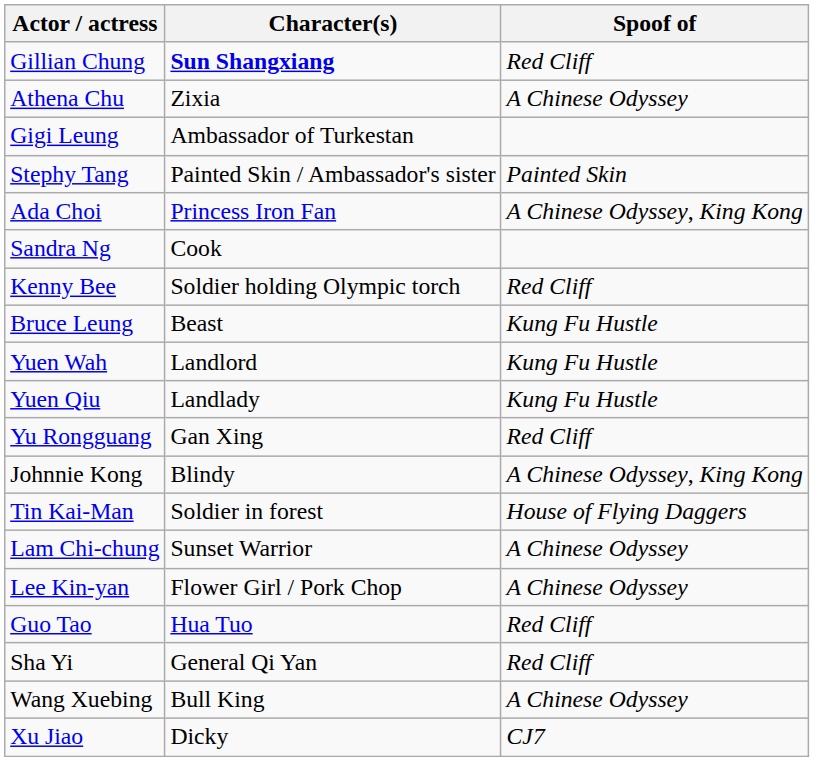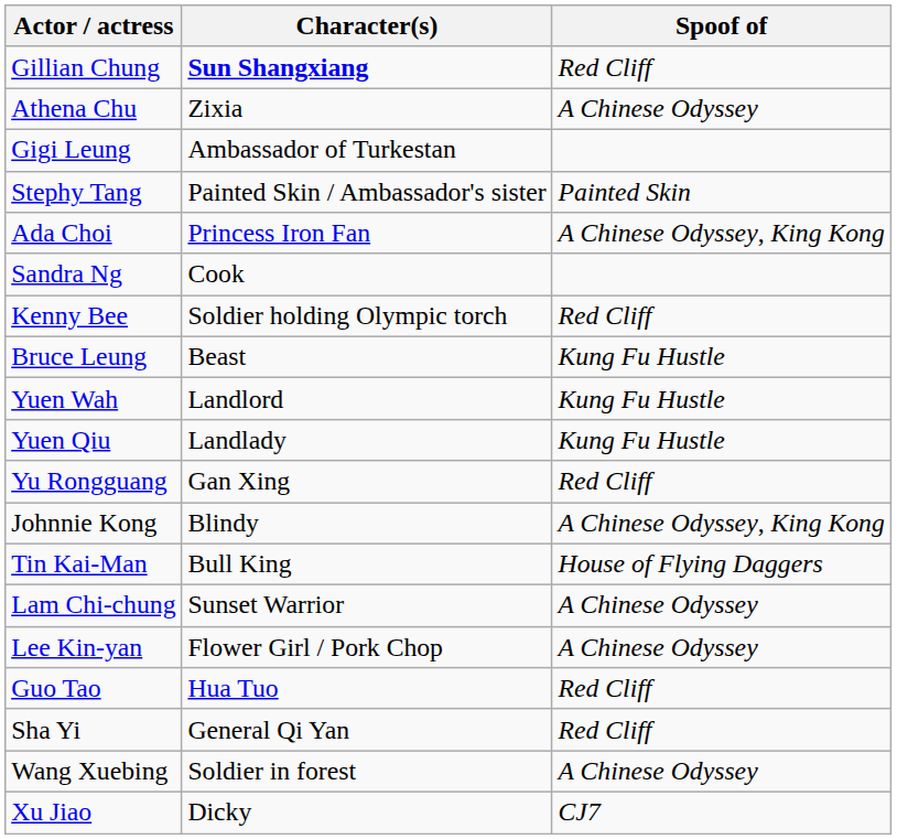Tin Kai-Man | Character(s): Soldier in forest -> Bull King
Wang Xuebing | Character(s): Bull King -> Soldier in forest
